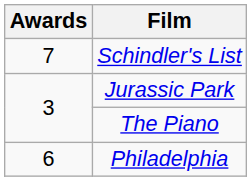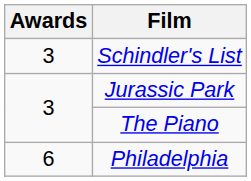Schindler's List | Awards: 7 -> 3
